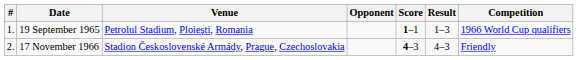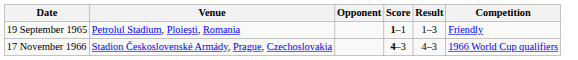- column: # | 1. | 2.
19 September 1965 | Competition: 1966 World Cup qualifiers -> Friendly
17 November 1966 | Competition: Friendly -> 1966 World Cup qualifiers
